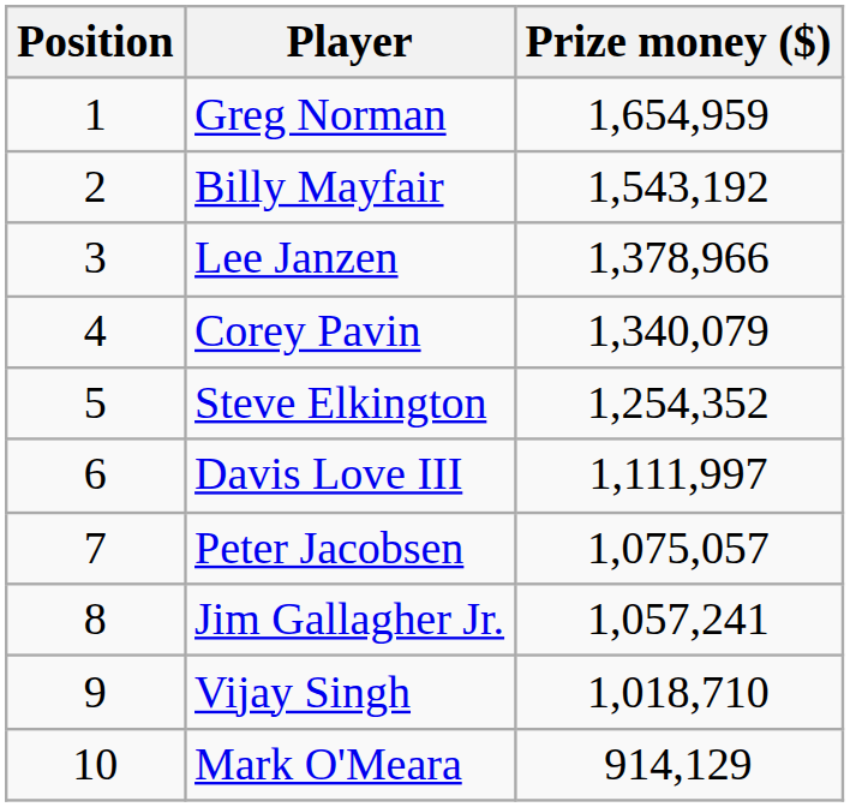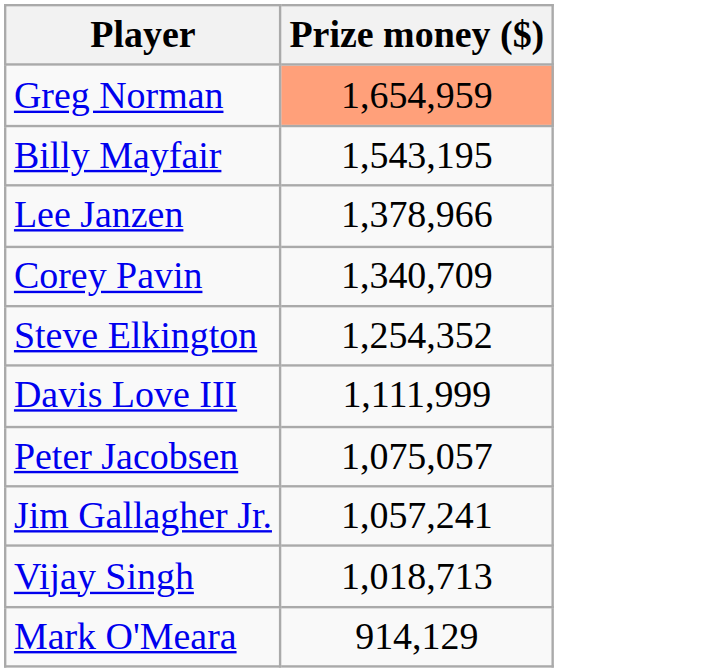- column: Position | 1 | 2 | 3 | 4 | 5 | 6 | 7 | 8 | 9 | 10
Greg Norman | Prize money ($): no background -> lightsalmon background
Billy Mayfair | Prize money ($): 1,543,192 -> 1,543,195
Corey Pavin | Prize money ($): 1,340,079 -> 1,340,709
Davis Love III | Prize money ($): 1,111,997 -> 1,111,999
Vijay Singh | Prize money ($): 1,018,710 -> 1,018,713
